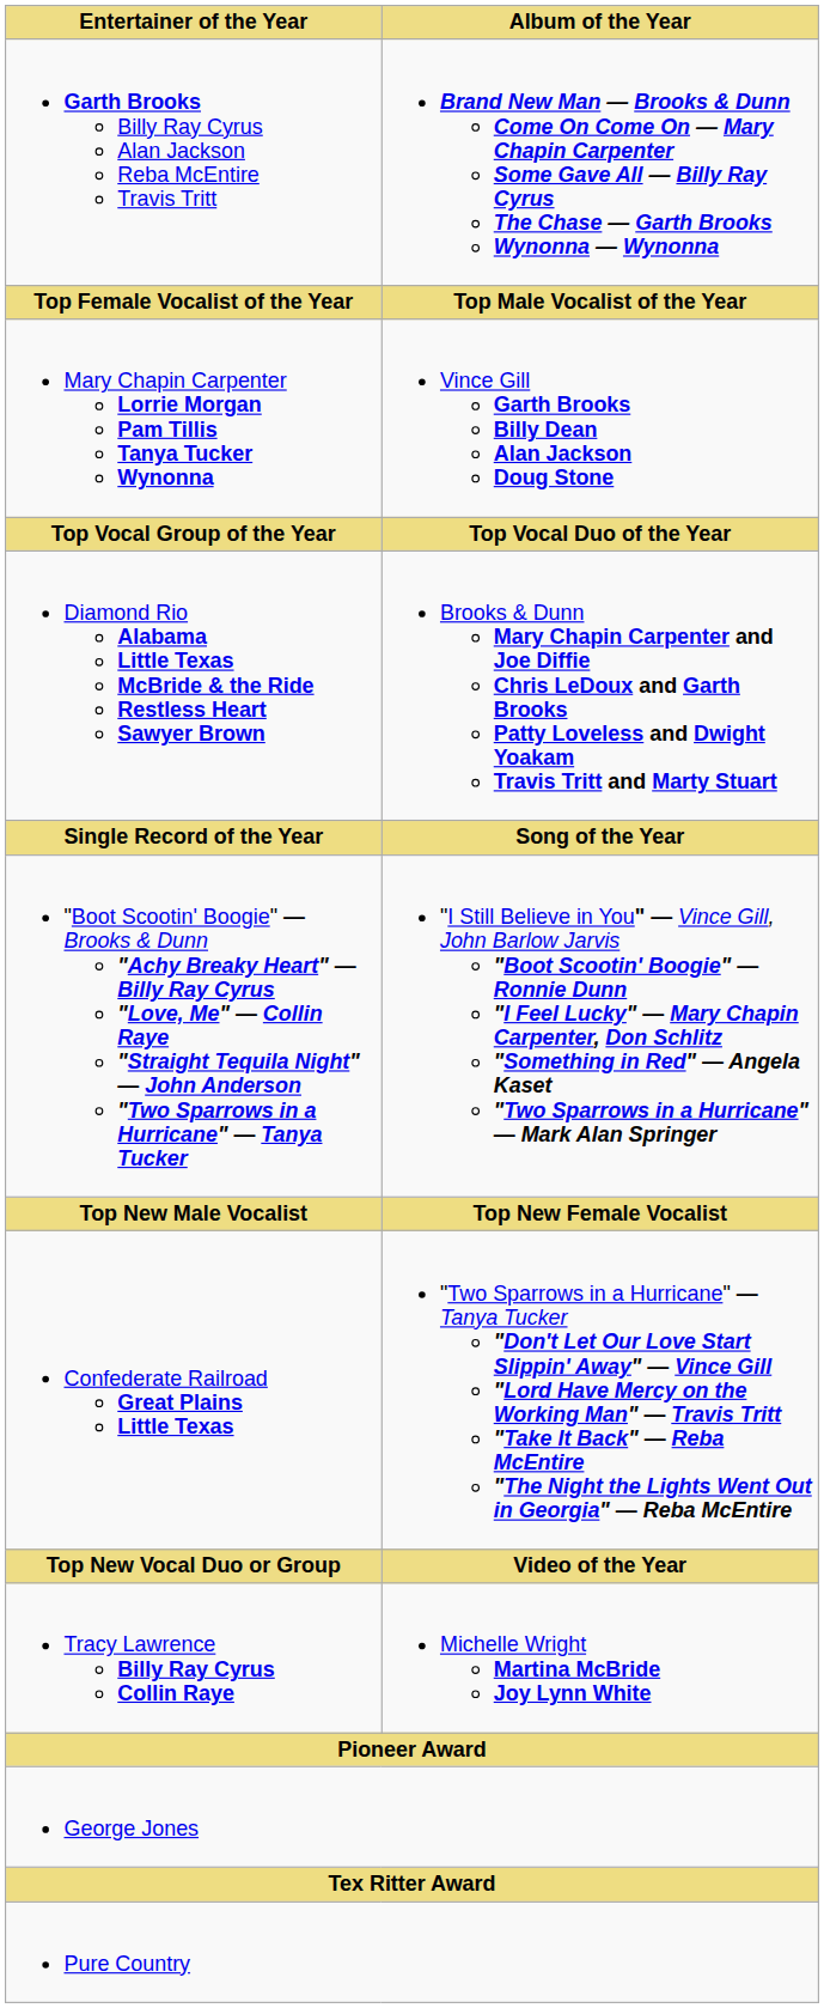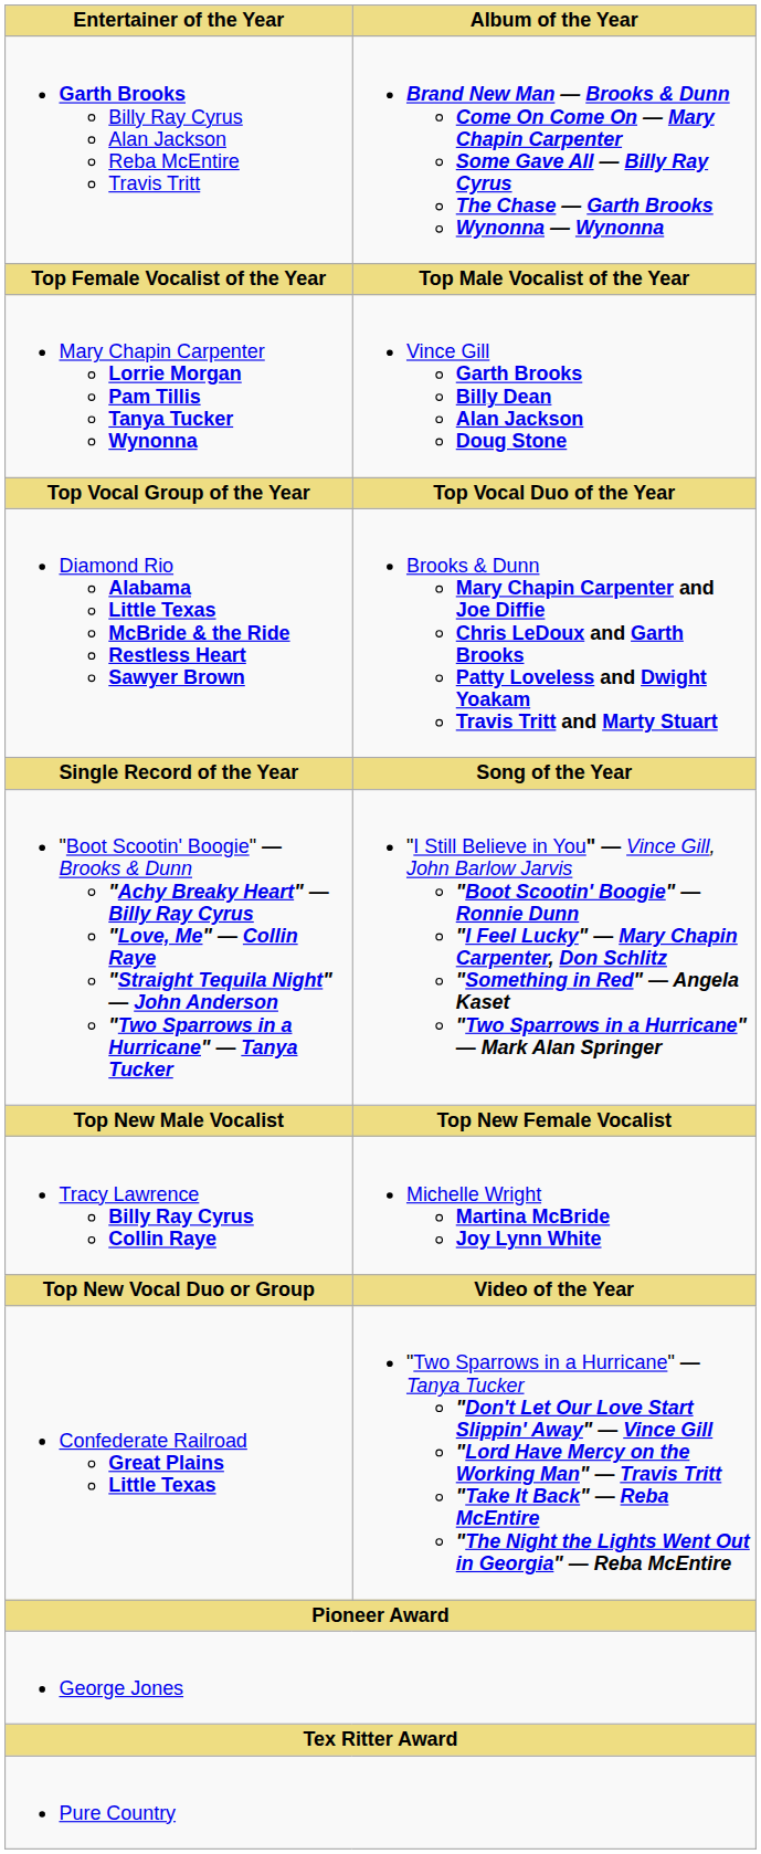rows swapped: Tracy Lawrence Billy Ray Cyrus Collin Raye <-> Confederate Railroad Great Plains Little Texas
